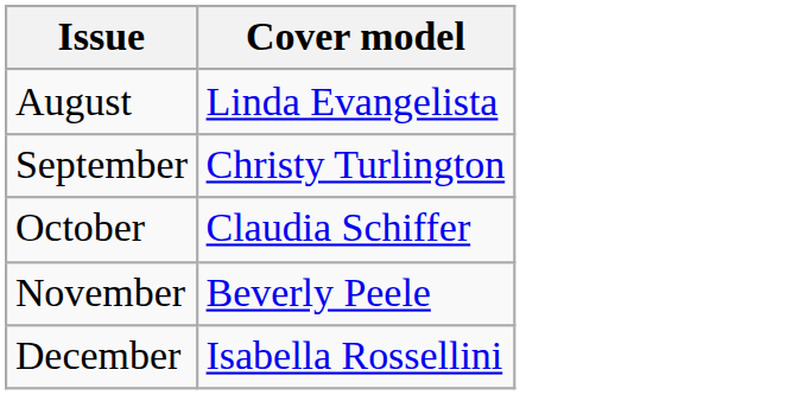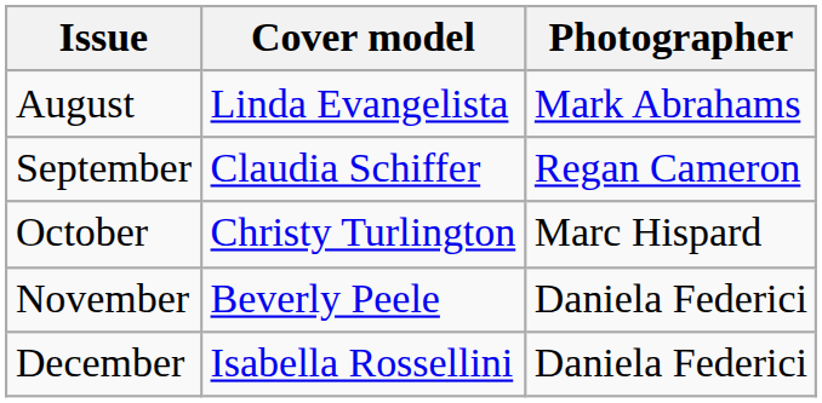+ column: Photographer | Mark Abrahams | Regan Cameron | Marc Hispard | Daniela Federici | Daniela Federici
September | Cover model: Christy Turlington -> Claudia Schiffer
October | Cover model: Claudia Schiffer -> Christy Turlington
